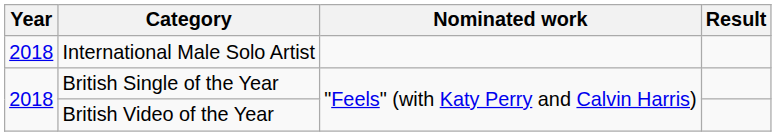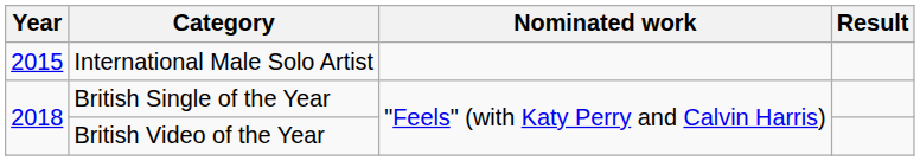International Male Solo Artist | Year: 2018 -> 2015
